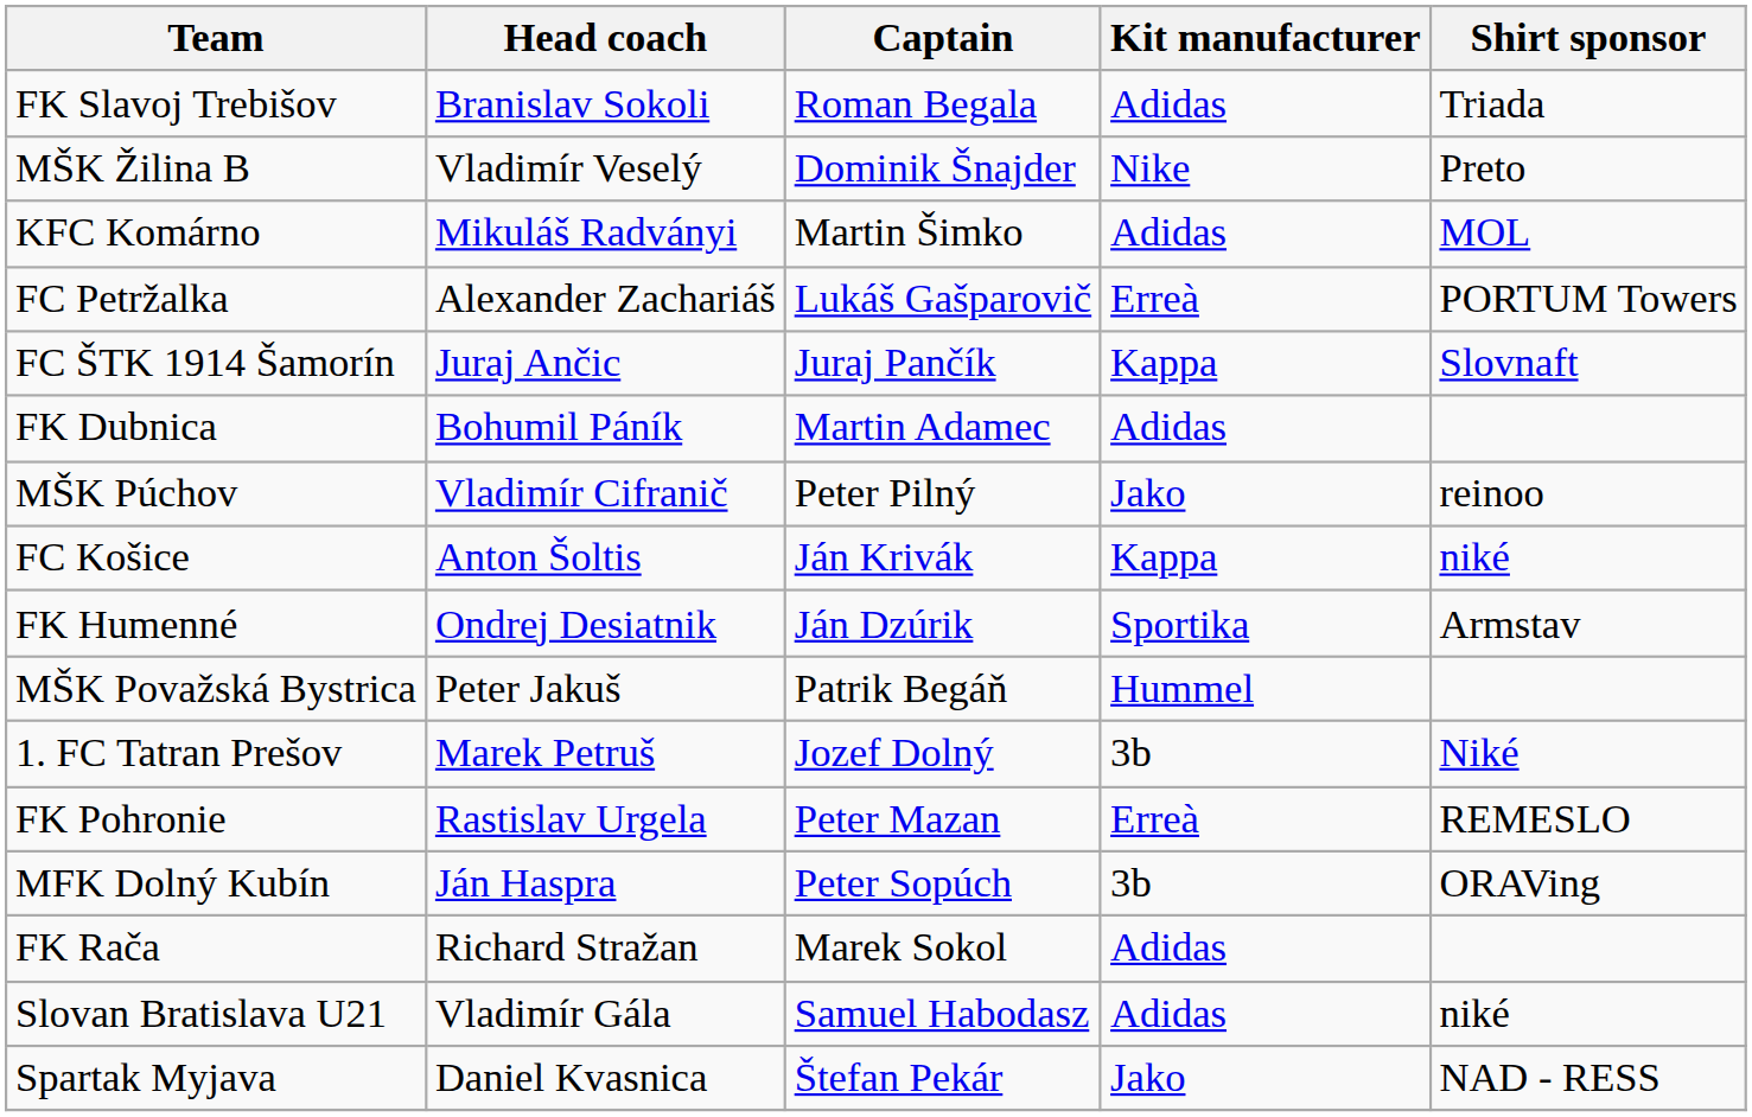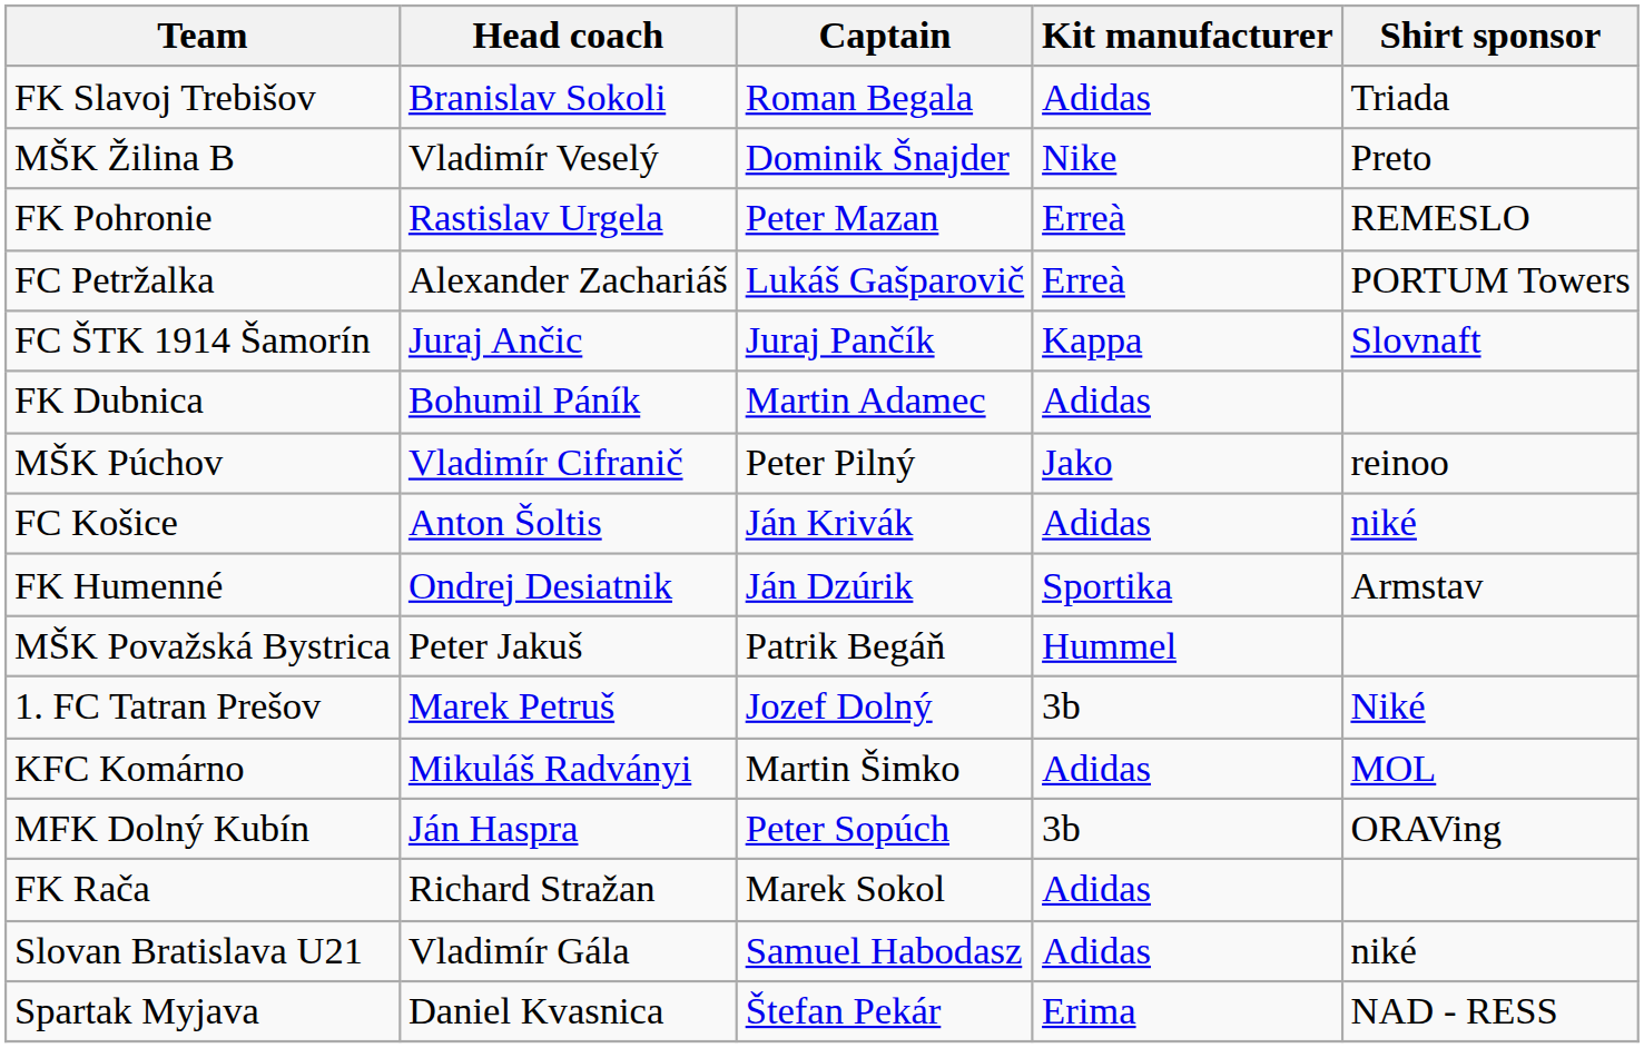rows swapped: KFC Komárno <-> FK Pohronie
FC Košice | Kit manufacturer: Kappa -> Adidas
Spartak Myjava | Kit manufacturer: Jako -> Erima
